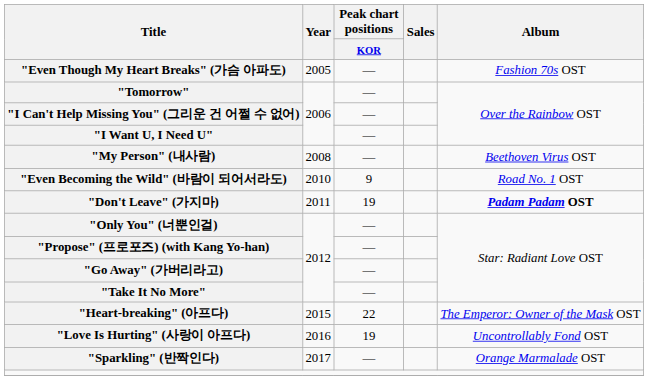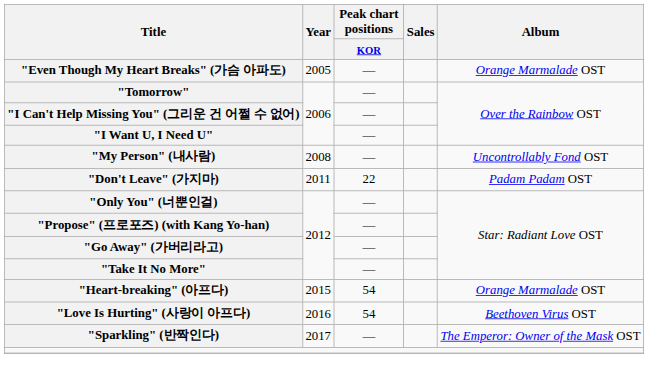"Even Though My Heart Breaks" (가슴 아파도) | Album: Fashion 70s OST -> Orange Marmalade OST
"My Person" (내사람) | Album: Beethoven Virus OST -> Uncontrollably Fond OST
- row: "Even Becoming the Wild" (바람이 되어서라도) | 2010 | 9 | Road No. 1 OST
"Don't Leave" (가지마) | Peak chart positions / KOR: 19 -> 22
"Don't Leave" (가지마) | Album: bold -> normal
"Heart-breaking" (아프다) | Peak chart positions / KOR: 22 -> 54
"Heart-breaking" (아프다) | Album: The Emperor: Owner of the Mask OST -> Orange Marmalade OST
"Love Is Hurting" (사랑이 아프다) | Peak chart positions / KOR: 19 -> 54
"Love Is Hurting" (사랑이 아프다) | Album: Uncontrollably Fond OST -> Beethoven Virus OST
"Sparkling" (반짝인다) | Album: Orange Marmalade OST -> The Emperor: Owner of the Mask OST
